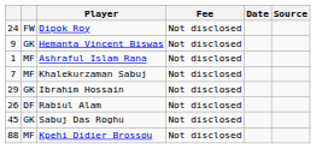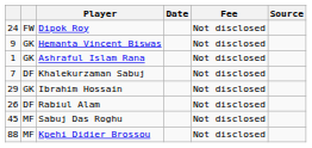columns swapped: Fee <-> Date
Ashraful Islam Rana | column 2: MF -> GK
Khalekurzaman Sabuj | column 2: MF -> DF
Sabuj Das Roghu | column 2: GK -> MF
